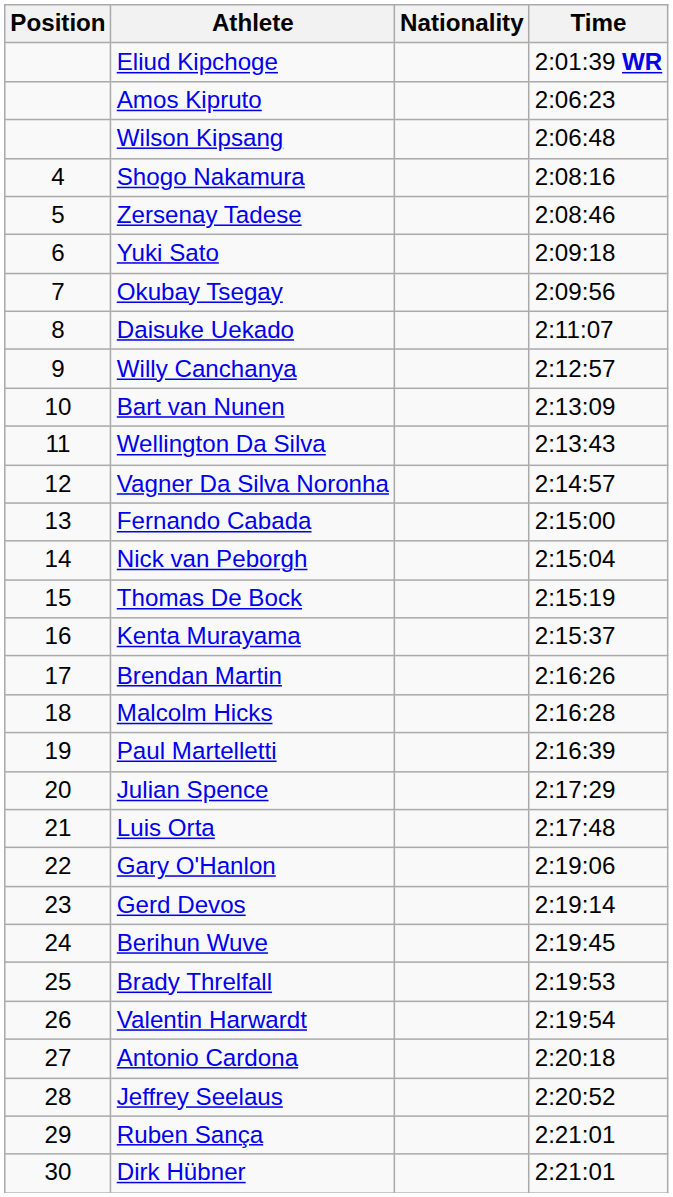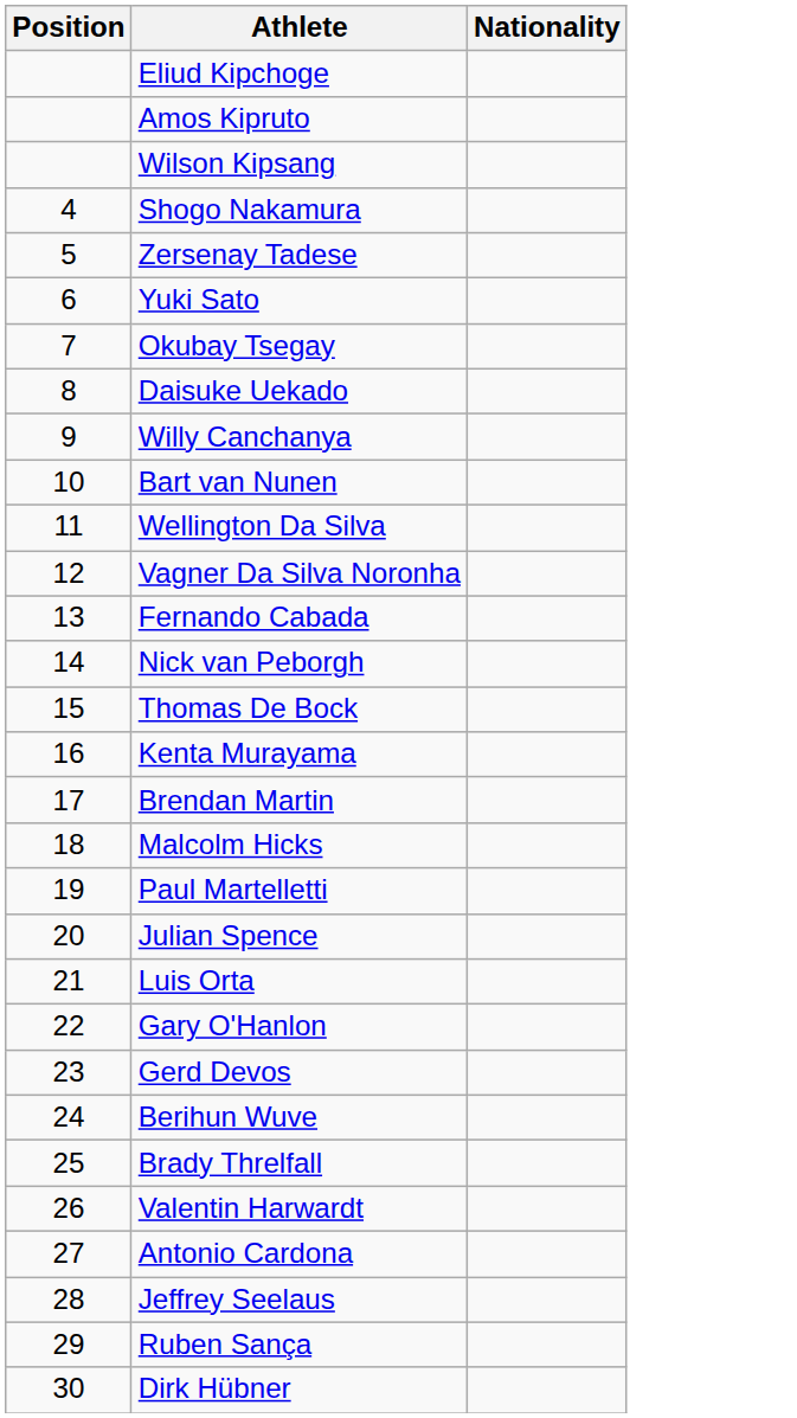- column: Time | 2:01:39 WR | 2:06:23 | 2:06:48 | 2:08:16 | 2:08:46 | 2:09:18 | 2:09:56 | 2:11:07 | 2:12:57 | 2:13:09 | 2:13:43 | 2:14:57 | 2:15:00 | 2:15:04 | 2:15:19 | 2:15:37 | 2:16:26 | 2:16:28 | 2:16:39 | 2:17:29 | 2:17:48 | 2:19:06 | 2:19:14 | 2:19:45 | 2:19:53 | 2:19:54 | 2:20:18 | 2:20:52 | 2:21:01 | 2:21:01
